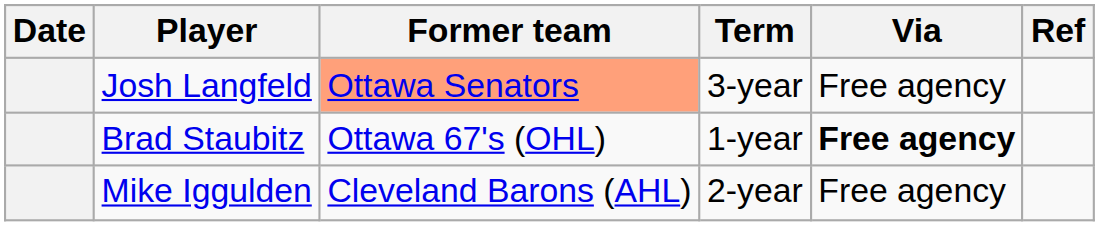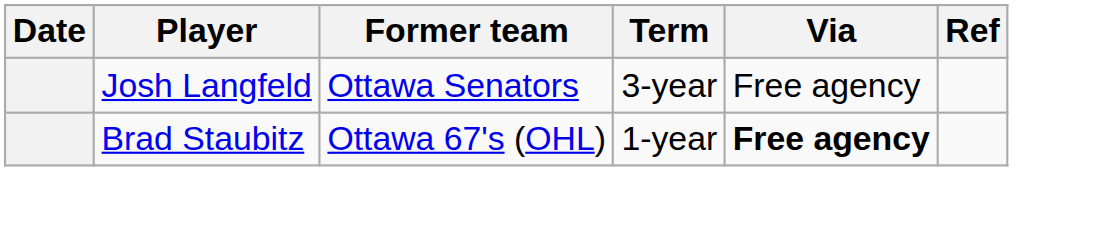Josh Langfeld | Former team: lightsalmon background -> no background
- row: Mike Iggulden | Cleveland Barons (AHL) | 2-year | Free agency
